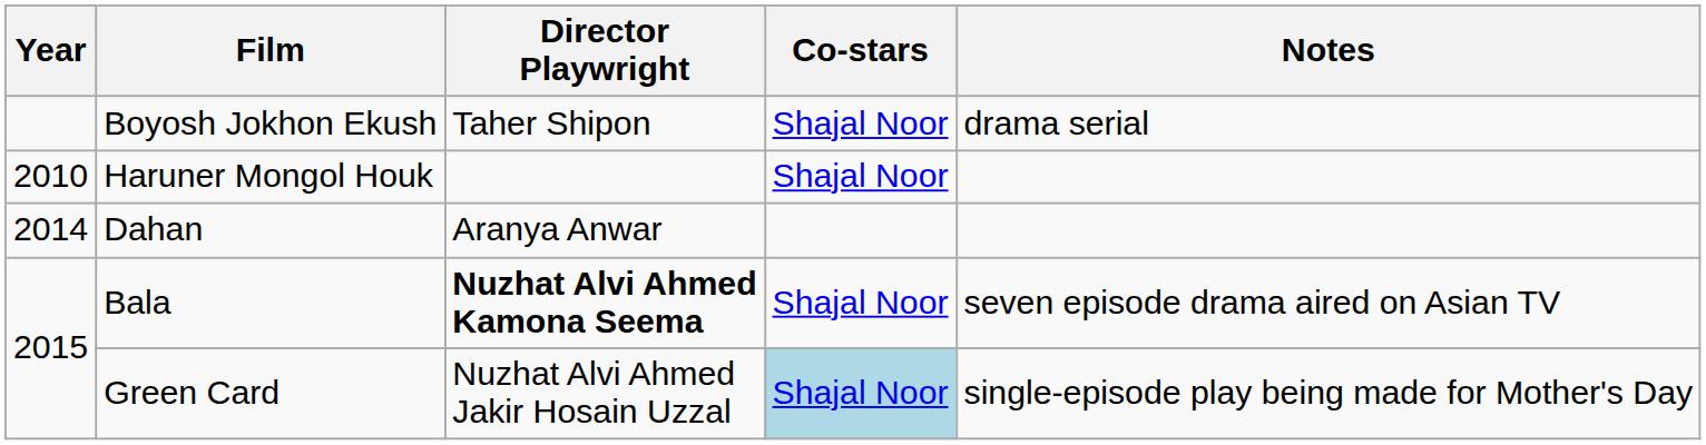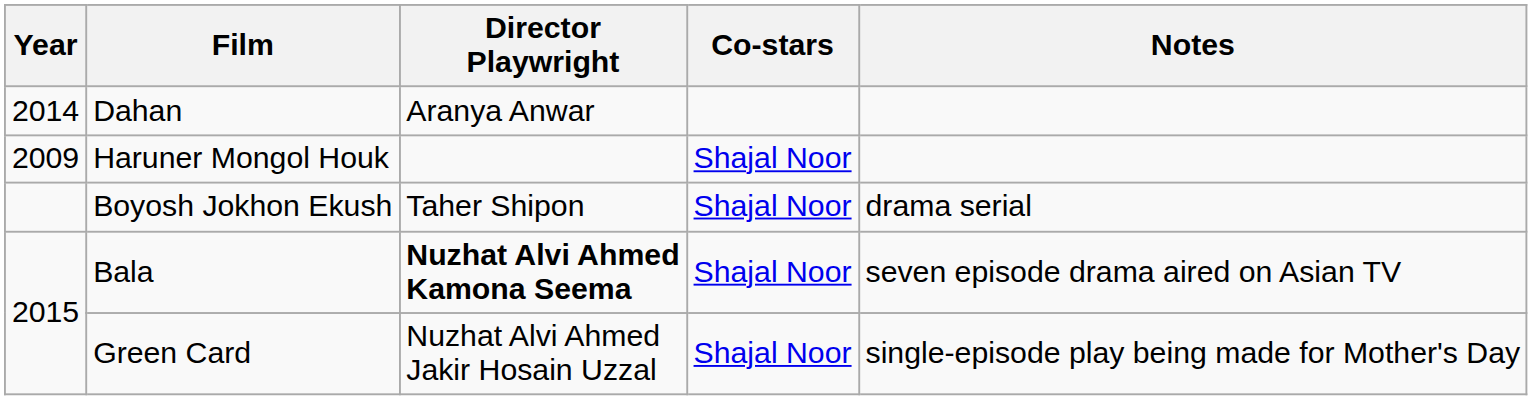rows swapped: Boyosh Jokhon Ekush <-> Dahan
Haruner Mongol Houk | Year: 2010 -> 2009
Green Card | Co-stars: lightblue background -> no background
